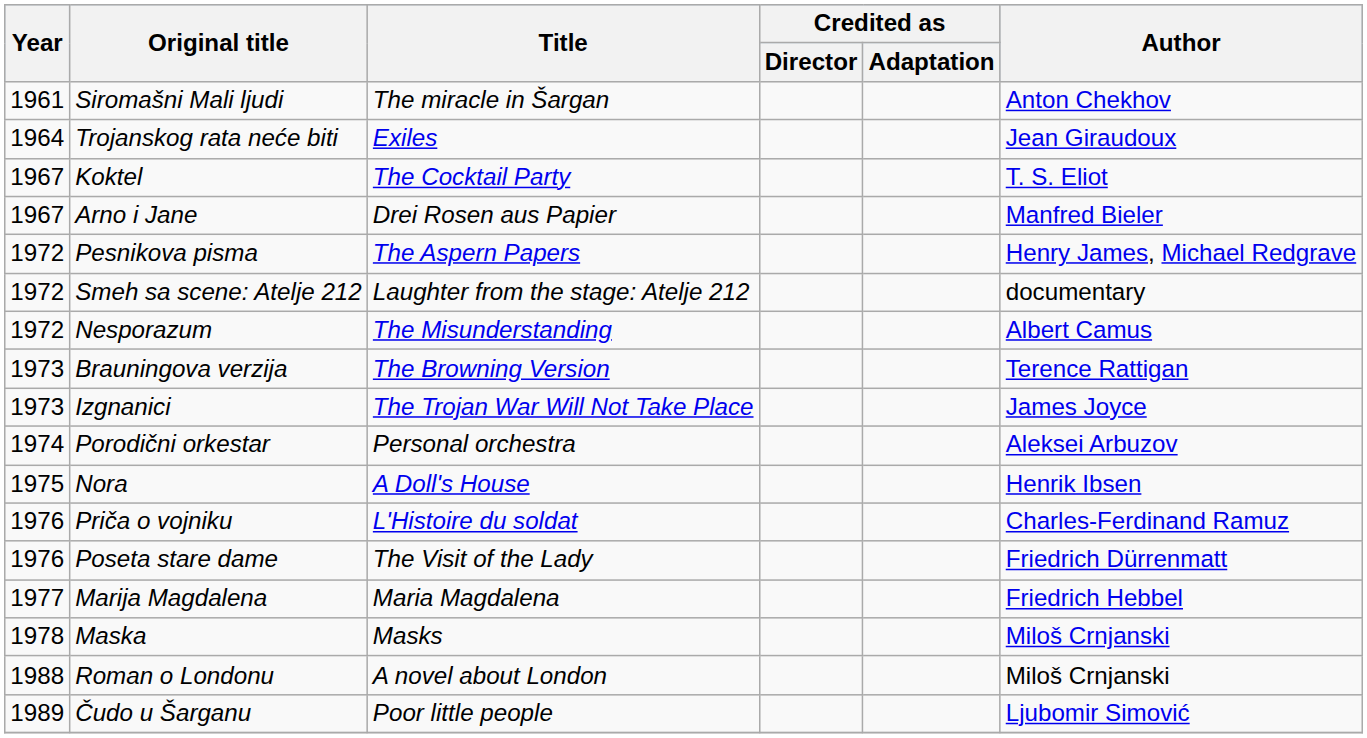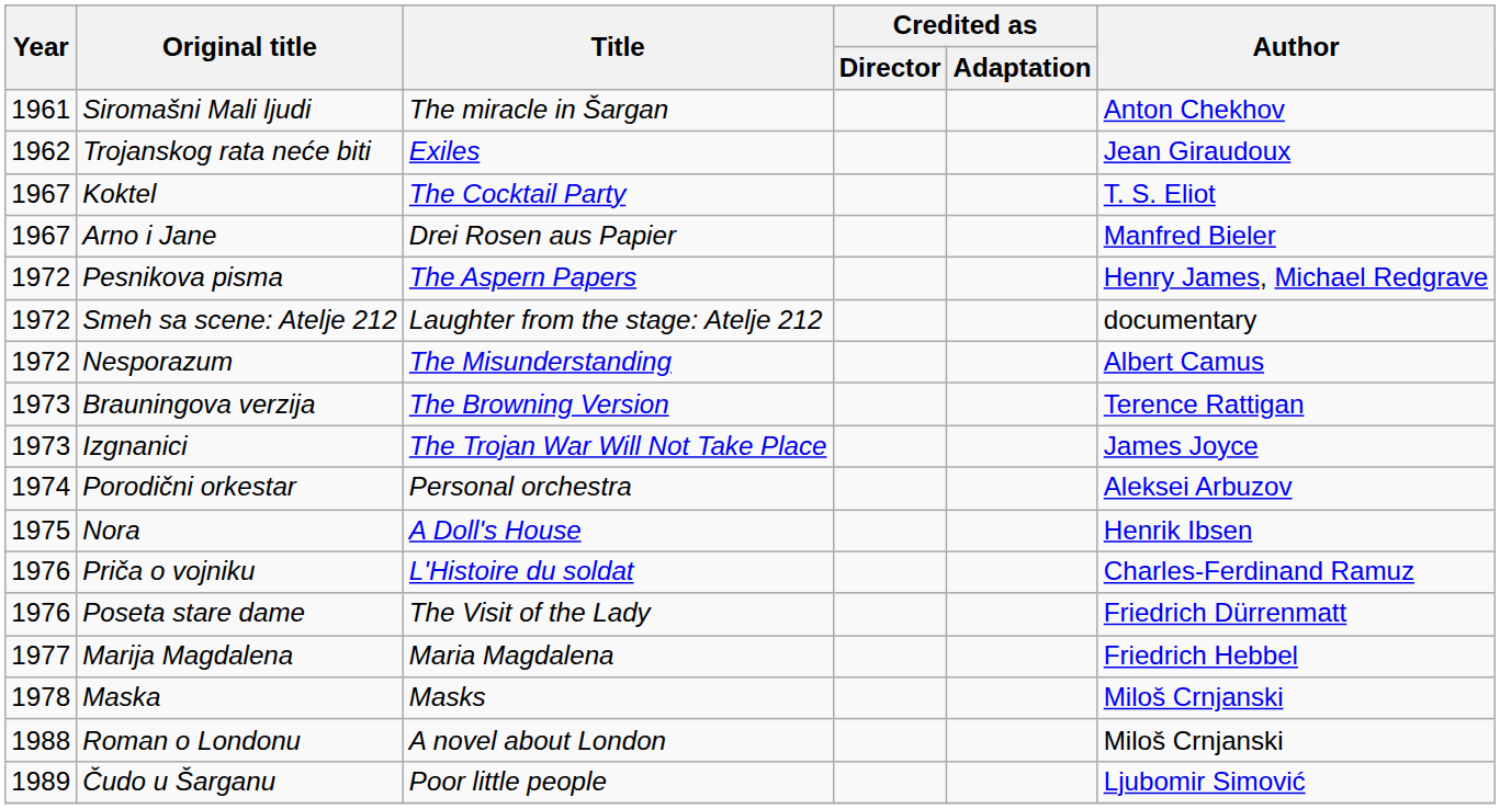Trojanskog rata neće biti | Year: 1964 -> 1962
